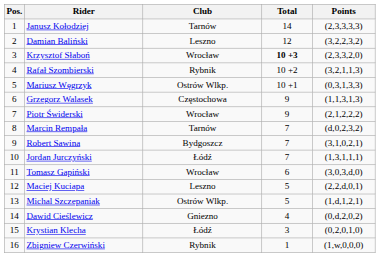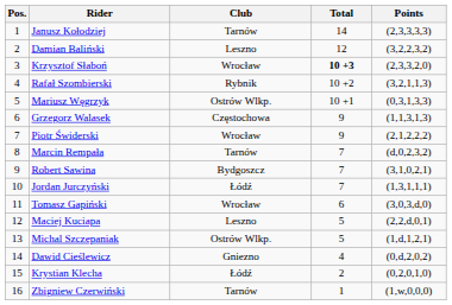Krystian Klecha | Total: 3 -> 2
Zbigniew Czerwiński | Club: Rybnik -> Tarnów
